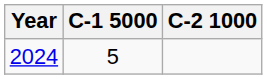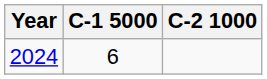2024 | C-1 5000: 5 -> 6
